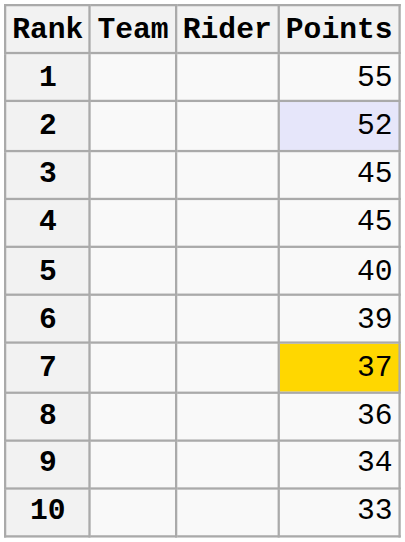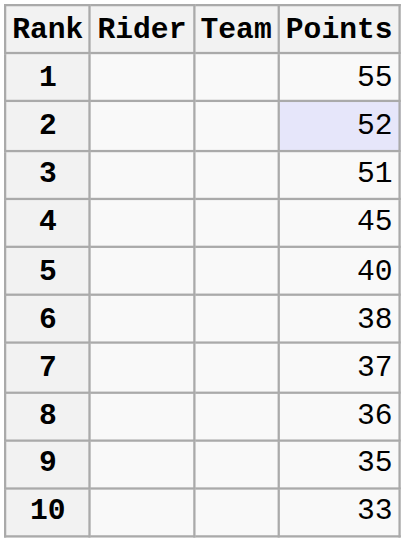columns swapped: Rider <-> Team
3 | Points: 45 -> 51
6 | Points: 39 -> 38
7 | Points: gold background -> no background
9 | Points: 34 -> 35
